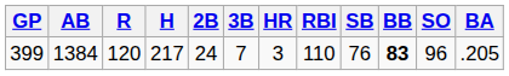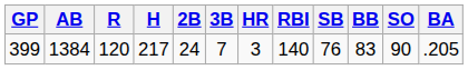399 | RBI: 110 -> 140
399 | BB: bold -> normal
399 | SO: 96 -> 90
